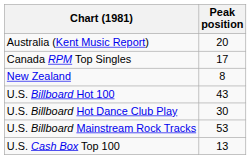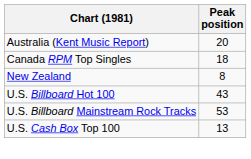Canada RPM Top Singles | Peak position: 17 -> 18
- row: U.S. Billboard Hot Dance Club Play | 30
